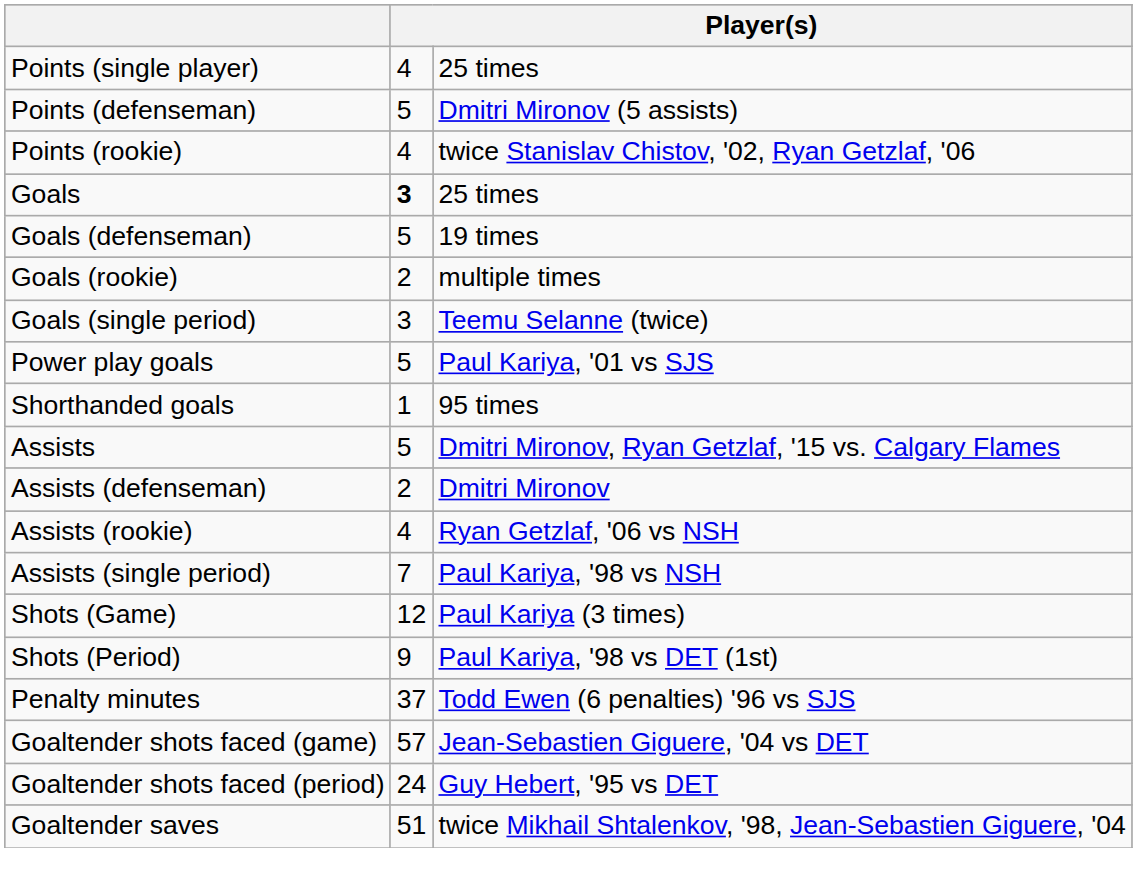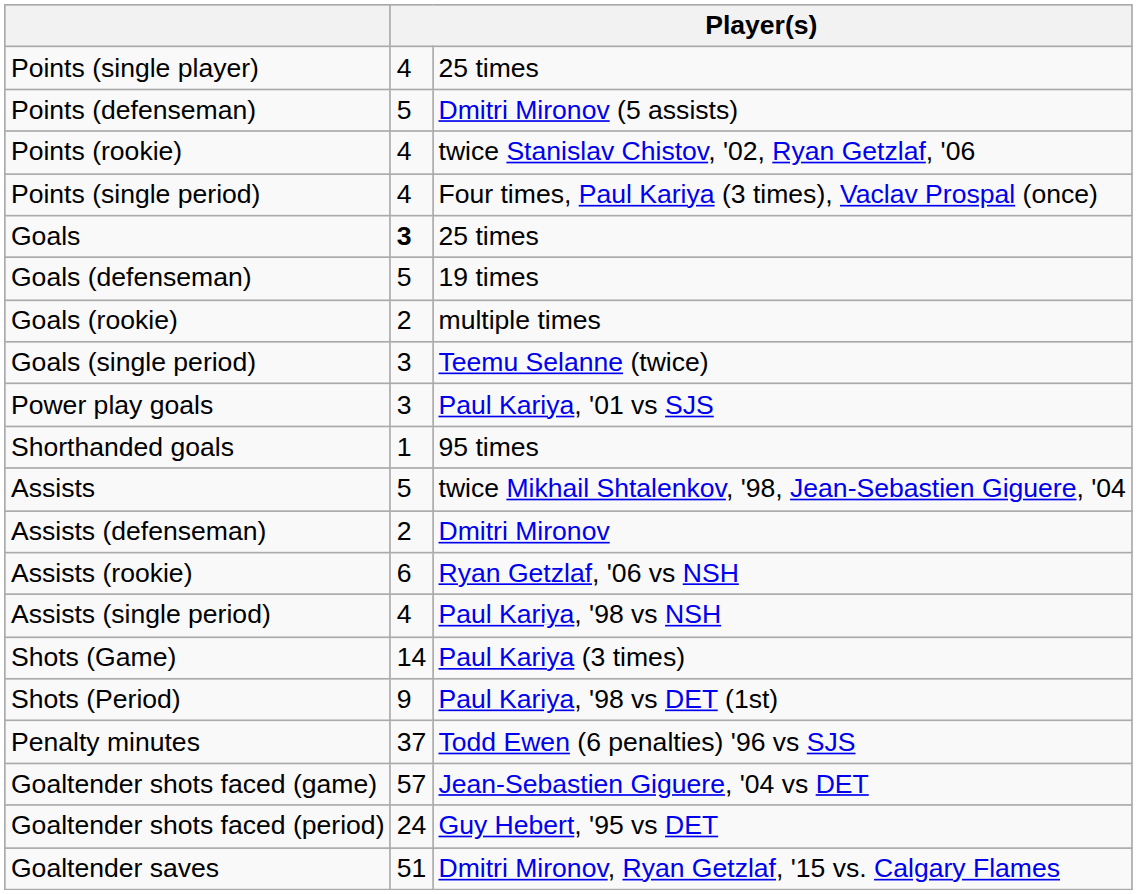+ row: Points (single period) | 4 | Four times, Paul Kariya (3 times), Vaclav Prospal (once)
Power play goals | column 2: 5 -> 3
Assists | column 3: Dmitri Mironov, Ryan Getzlaf, '15 vs. Calgary Flames -> twice Mikhail Shtalenkov, '98, Jean-Sebastien Giguere, '04
Assists (rookie) | column 2: 4 -> 6
Assists (single period) | column 2: 7 -> 4
Shots (Game) | column 2: 12 -> 14
Goaltender saves | column 3: twice Mikhail Shtalenkov, '98, Jean-Sebastien Giguere, '04 -> Dmitri Mironov, Ryan Getzlaf, '15 vs. Calgary Flames
